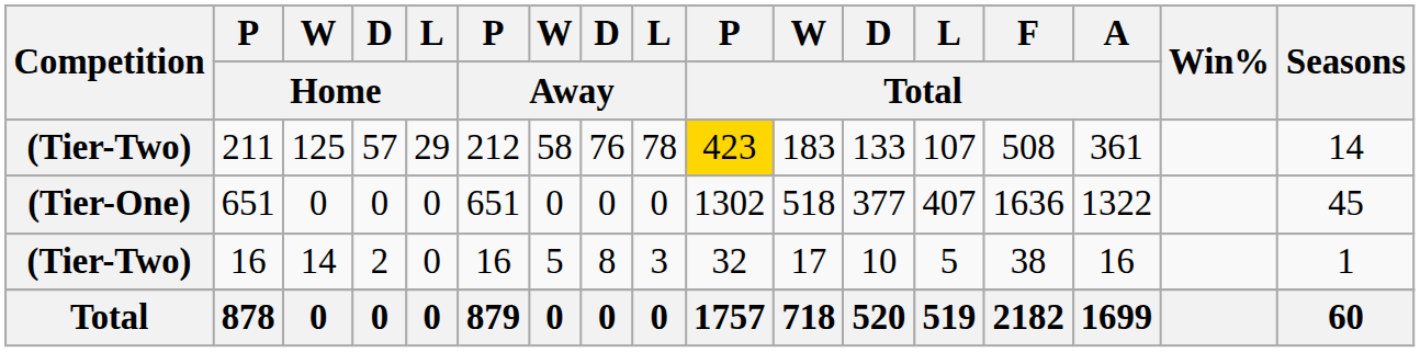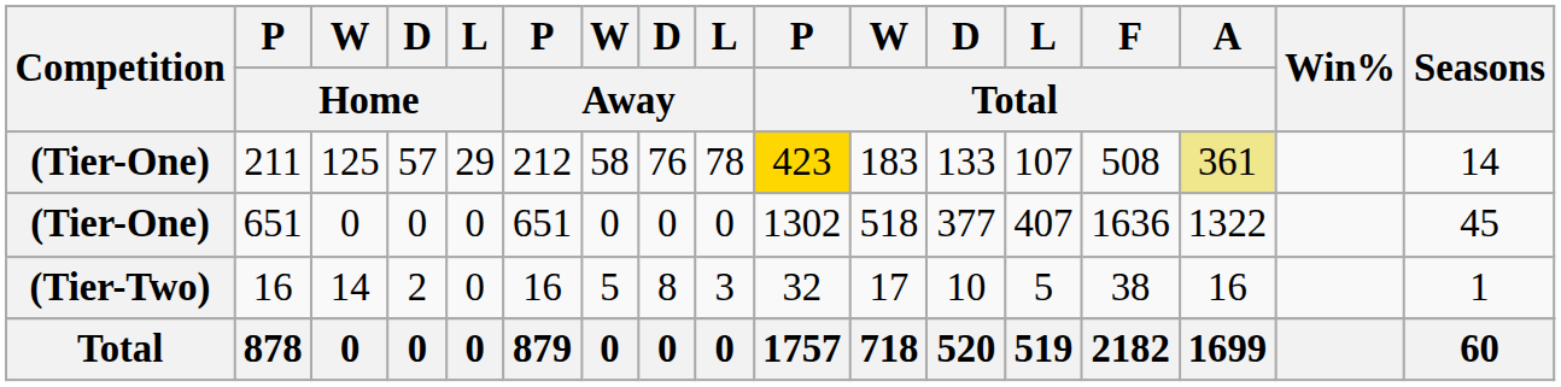211 | Competition: (Tier-Two) -> (Tier-One)
211 | A / Total: no background -> khaki background
